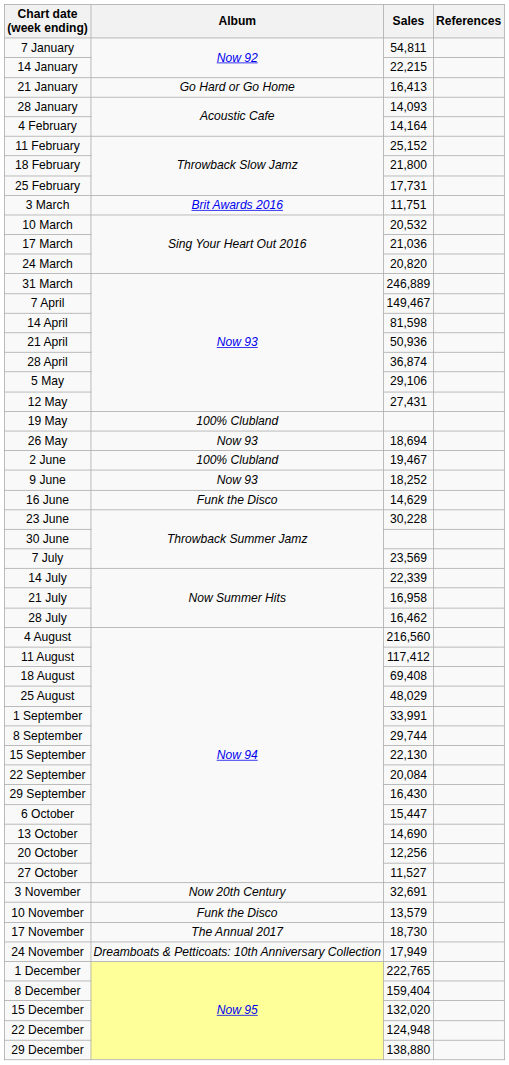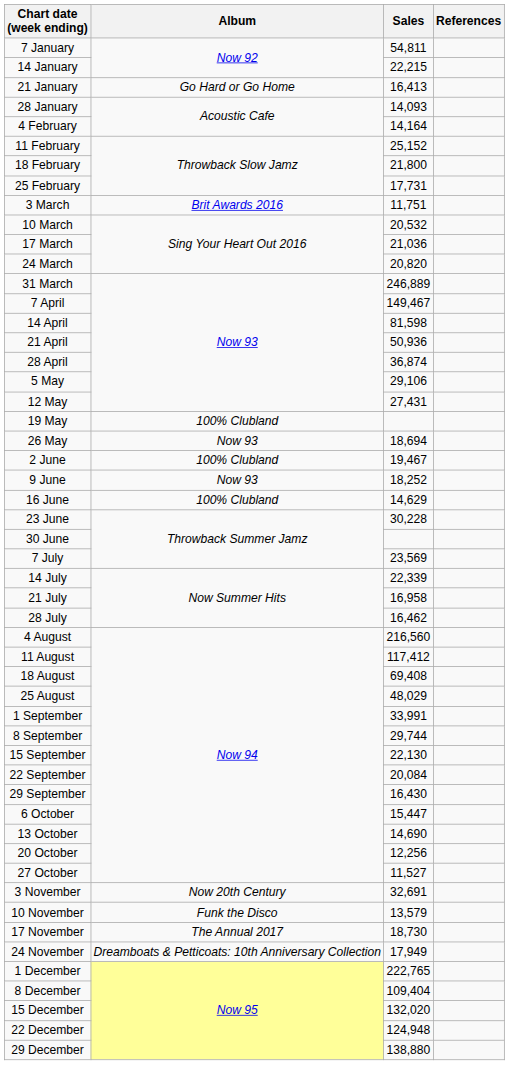16 June | Album: Funk the Disco -> 100% Clubland
8 December | Sales: 159,404 -> 109,404
